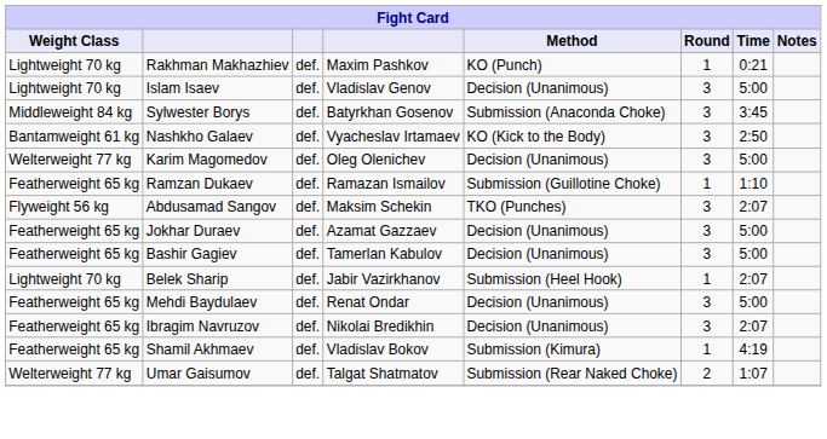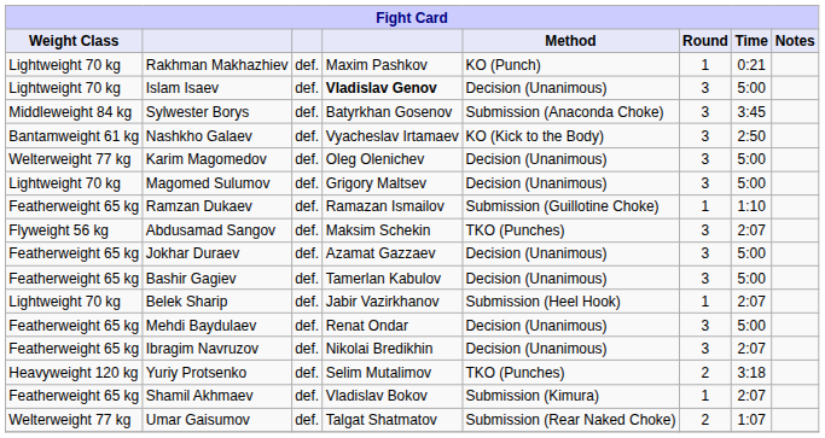Islam Isaev | column 4: normal -> bold
+ row: Lightweight 70 kg | Magomed Sulumov | def. | Grigory Maltsev | Decision (Unanimous) | 3 | 5:00
+ row: Heavyweight 120 kg | Yuriy Protsenko | def. | Selim Mutalimov | TKO (Punches) | 2 | 3:18
Shamil Akhmaev | Time: 4:19 -> 2:07
